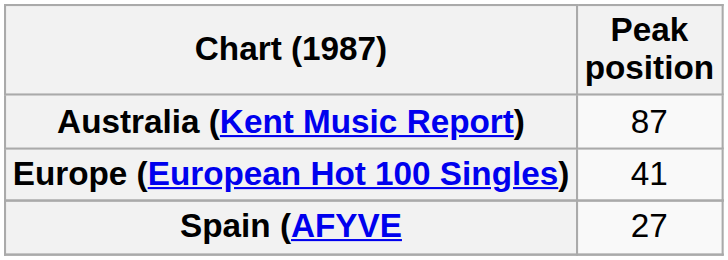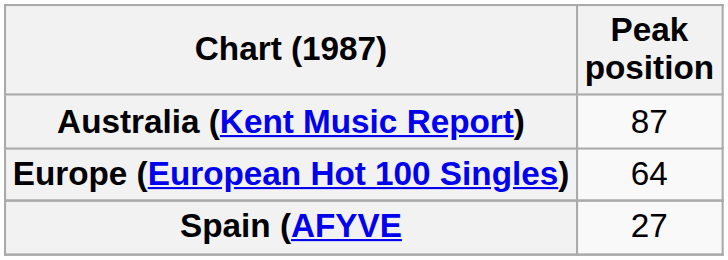Europe (European Hot 100 Singles) | Peak position: 41 -> 64
